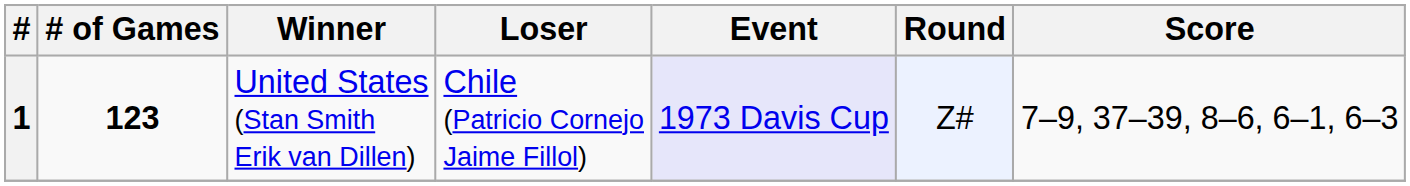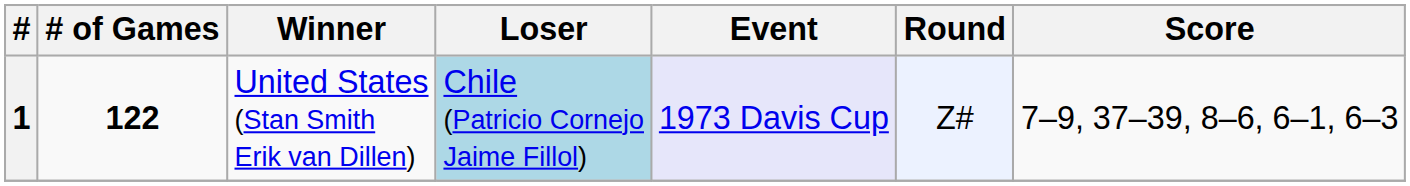1 | # of Games: 123 -> 122
1 | Loser: no background -> lightblue background
